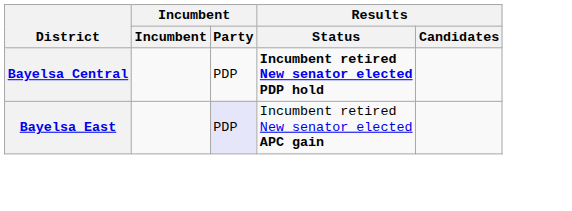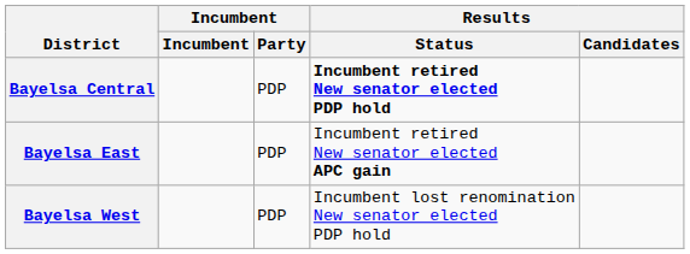Bayelsa East | Incumbent / Party: lavender background -> no background
+ row: Bayelsa West | PDP | Incumbent lost renomination New senator elected PDP hold
